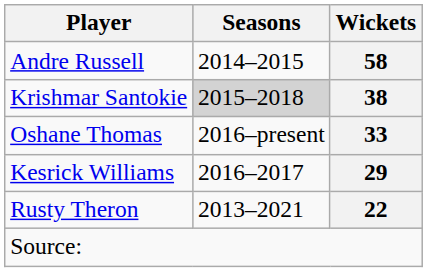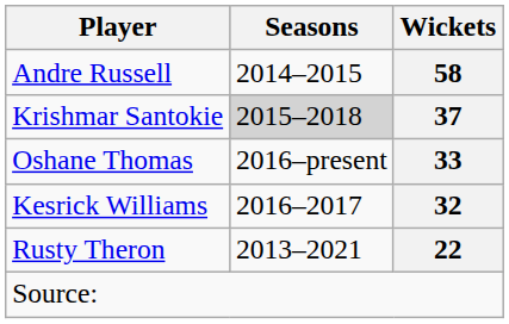Krishmar Santokie | Wickets: 38 -> 37
Kesrick Williams | Wickets: 29 -> 32
